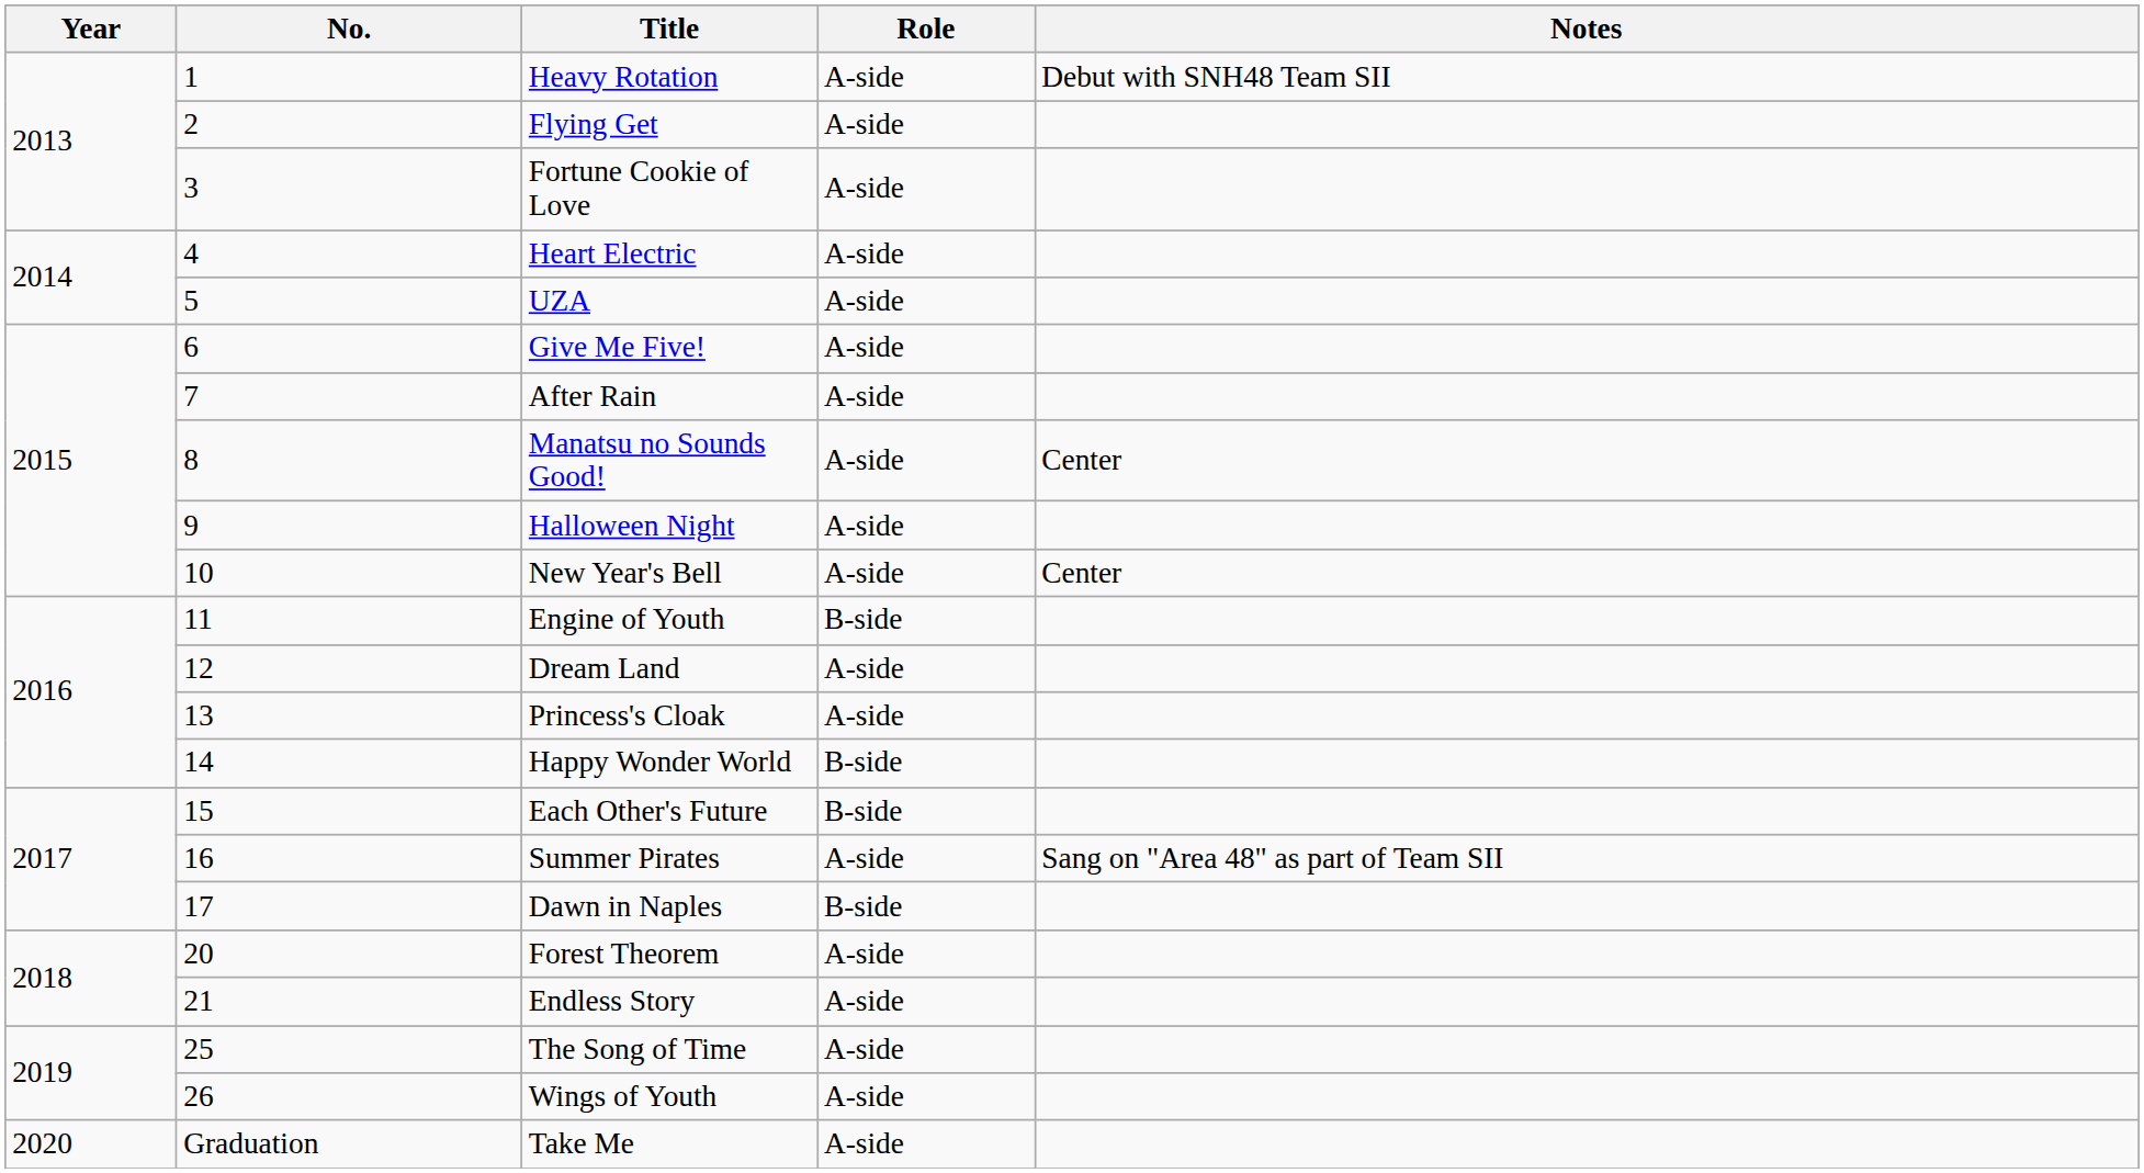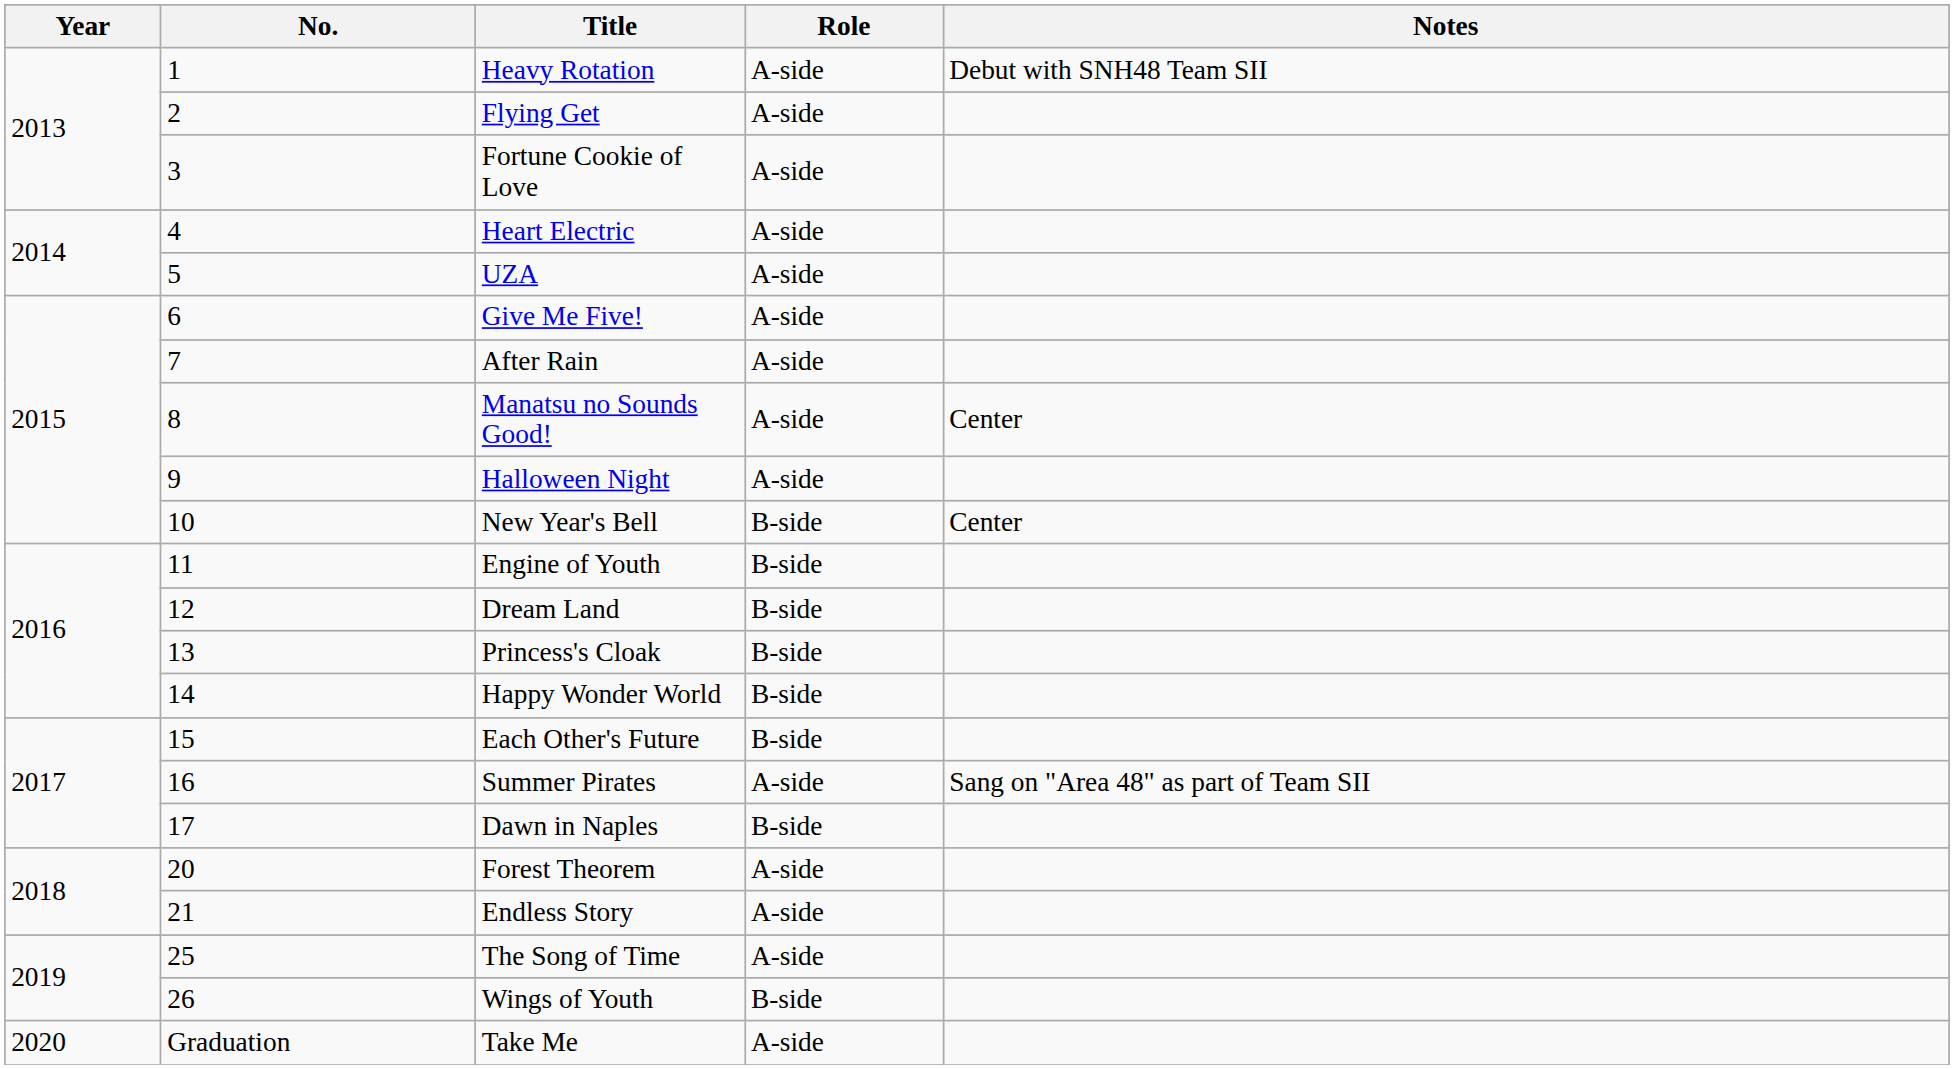New Year's Bell | Role: A-side -> B-side
Dream Land | Role: A-side -> B-side
Princess's Cloak | Role: A-side -> B-side
Wings of Youth | Role: A-side -> B-side
